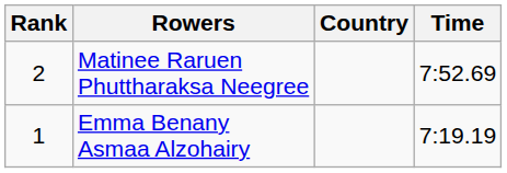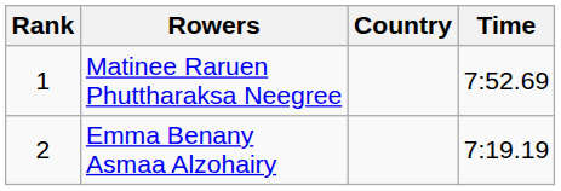Matinee Raruen Phuttharaksa Neegree | Rank: 2 -> 1
Emma Benany Asmaa Alzohairy | Rank: 1 -> 2
